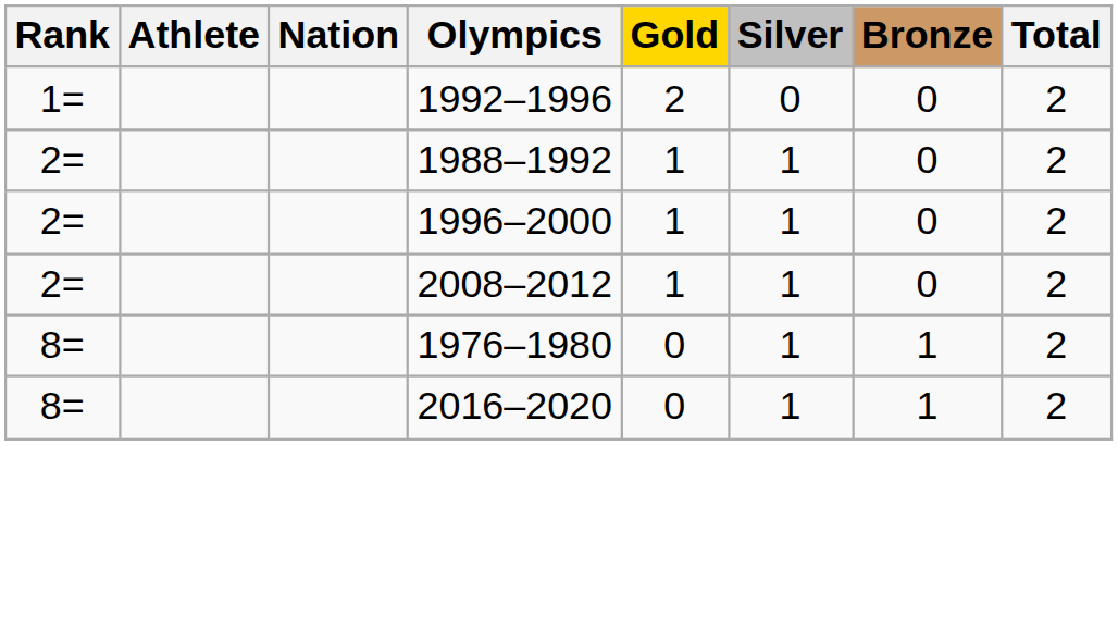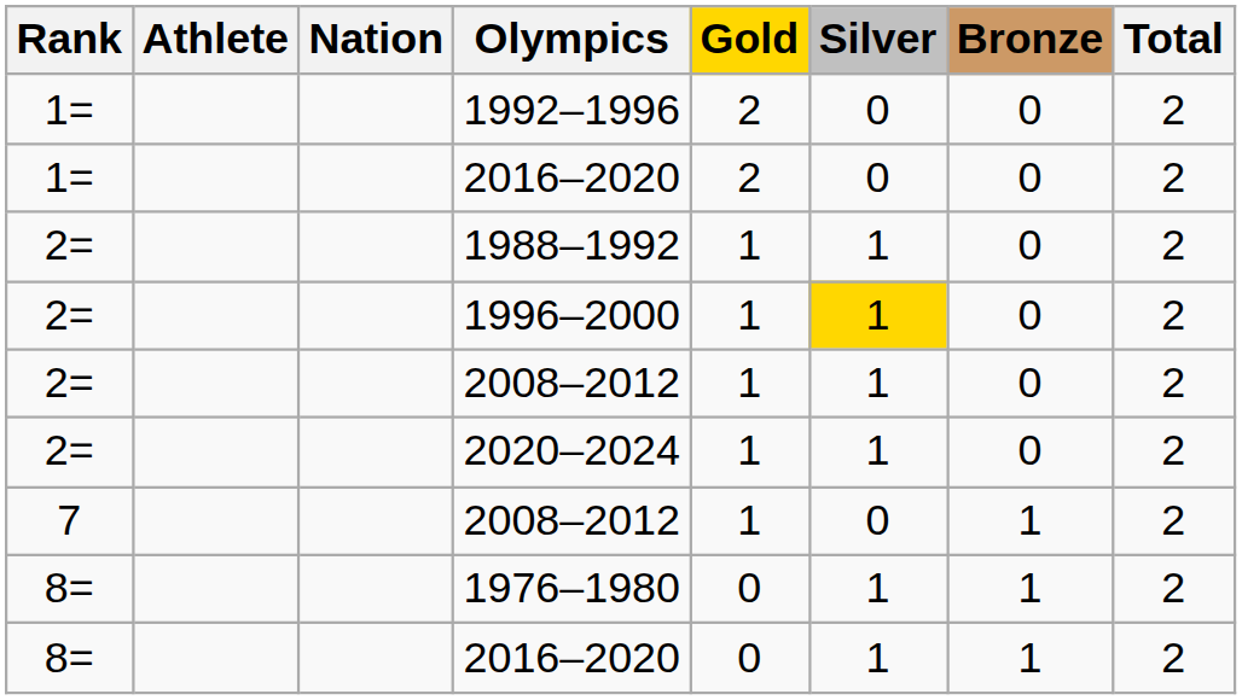+ row: 1= | 2016–2020 | 2 | 0 | 0 | 2
1996–2000 | Silver: no background -> gold background
+ row: 2= | 2020–2024 | 1 | 1 | 0 | 2
+ row: 7 | 2008–2012 | 1 | 0 | 1 | 2
